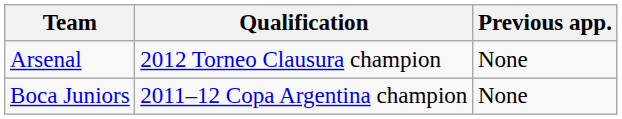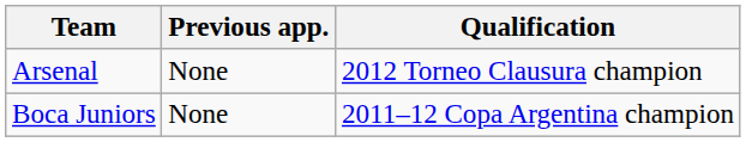columns swapped: Qualification <-> Previous app.
